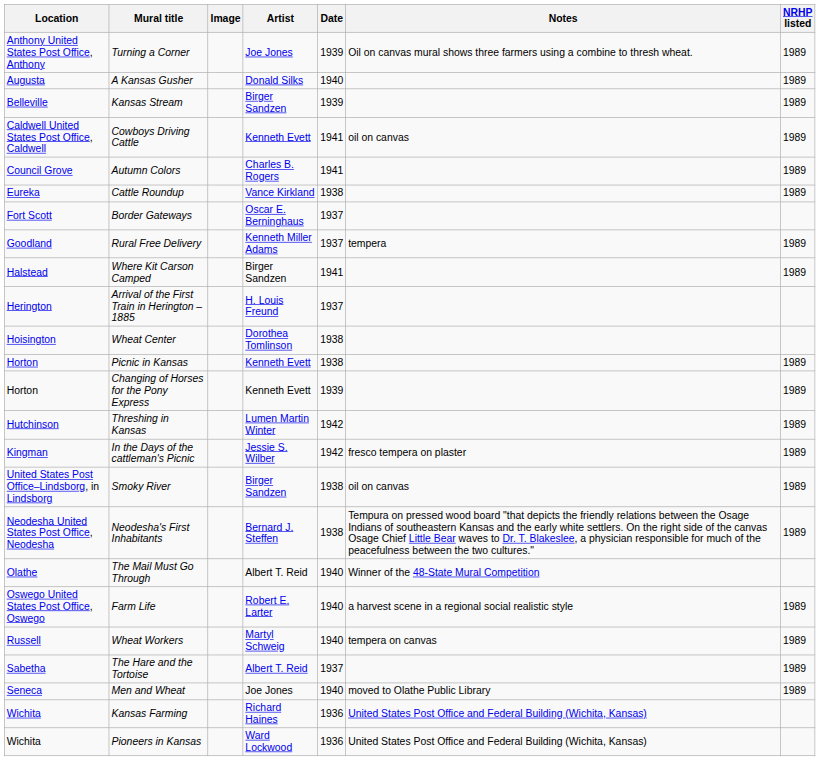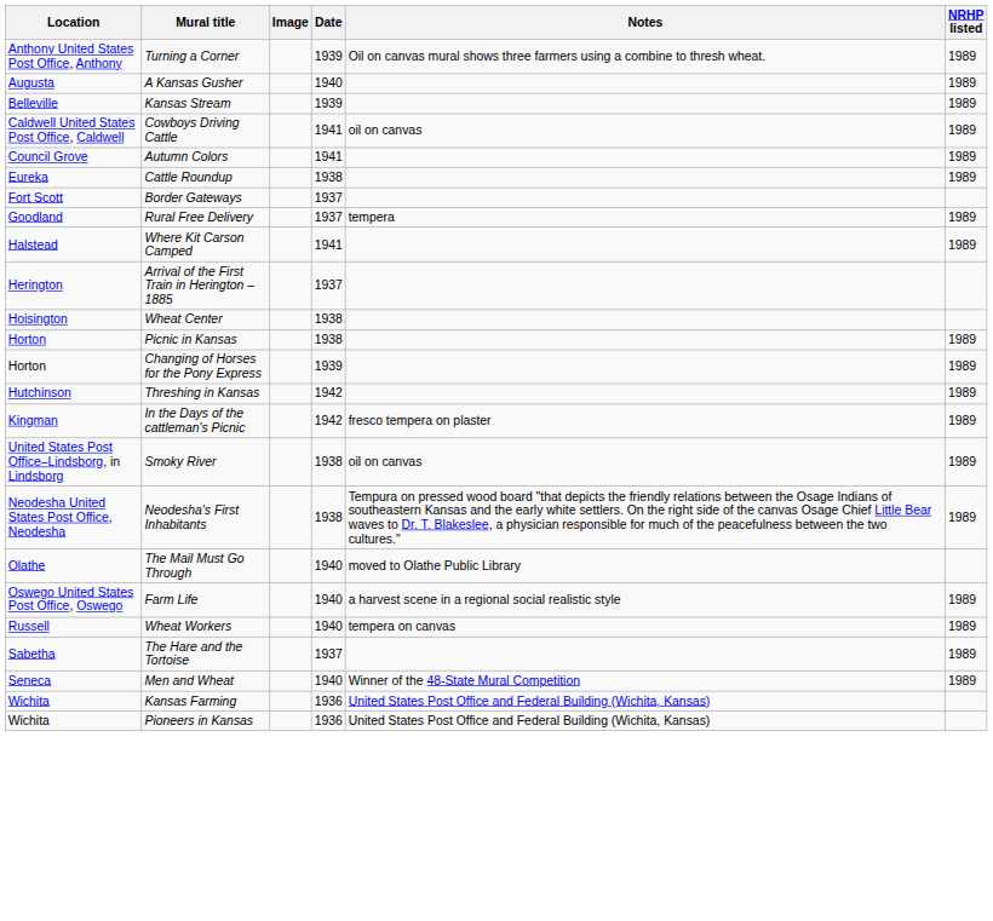- column: Artist | Joe Jones | Donald Silks | Birger Sandzen | Kenneth Evett | Charles B. Rogers | Vance Kirkland | Oscar E. Berninghaus | Kenneth Miller Adams | Birger Sandzen | H. Louis Freund | Dorothea Tomlinson | Kenneth Evett | Kenneth Evett | Lumen Martin Winter | Jessie S. Wilber | Birger Sandzen | Bernard J. Steffen | Albert T. Reid | Robert E. Larter | Martyl Schweig | Albert T. Reid | Joe Jones | Richard Haines | Ward Lockwood
The Mail Must Go Through | Notes: Winner of the 48-State Mural Competition -> moved to Olathe Public Library
Men and Wheat | Notes: moved to Olathe Public Library -> Winner of the 48-State Mural Competition
